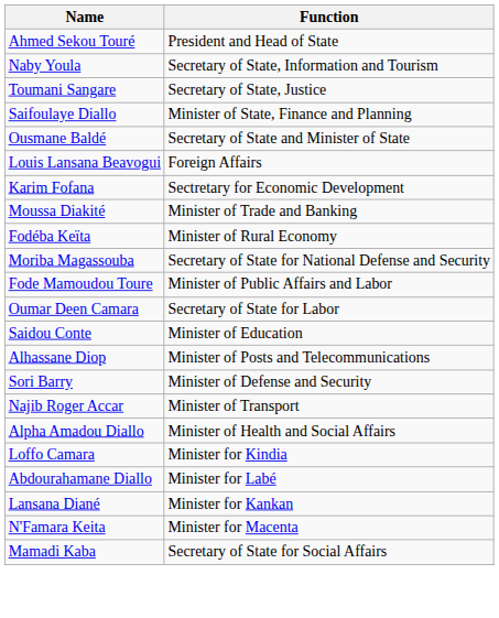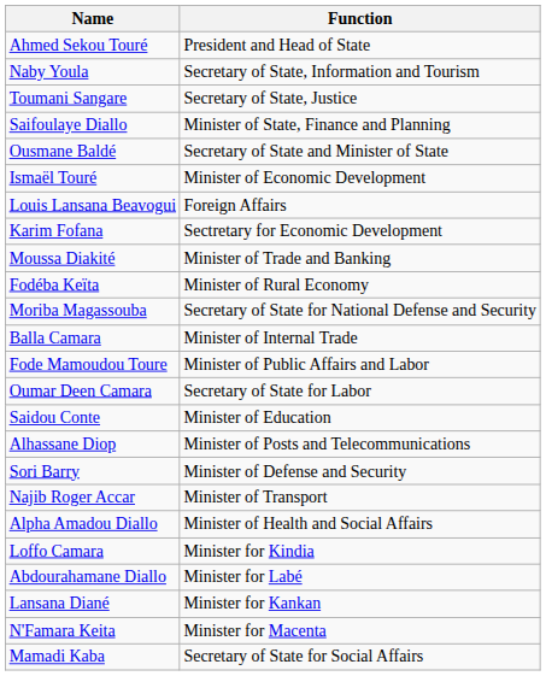+ row: Ismaël Touré | Minister of Economic Development
+ row: Balla Camara | Minister of Internal Trade
